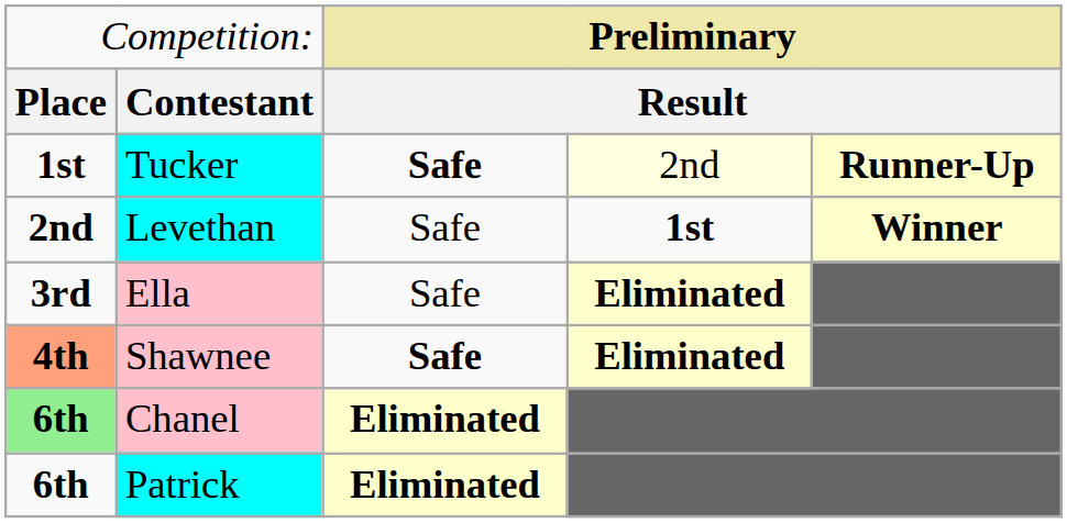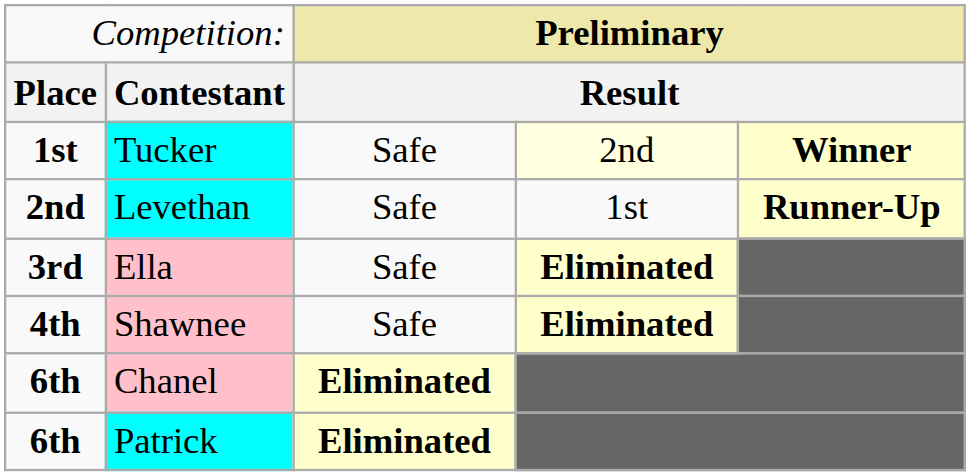Tucker | column 3: bold -> normal
Tucker | column 5: Runner-Up -> Winner
Levethan | column 4: bold -> normal
Levethan | column 5: Winner -> Runner-Up
Shawnee | column 1: lightsalmon background -> no background
Shawnee | column 3: bold -> normal
Chanel | column 1: lightgreen background -> no background
